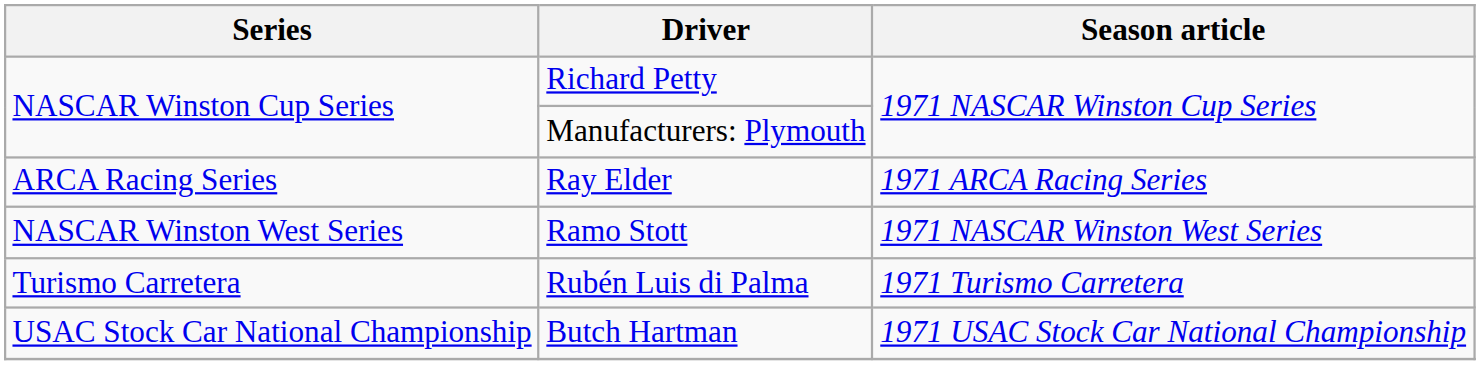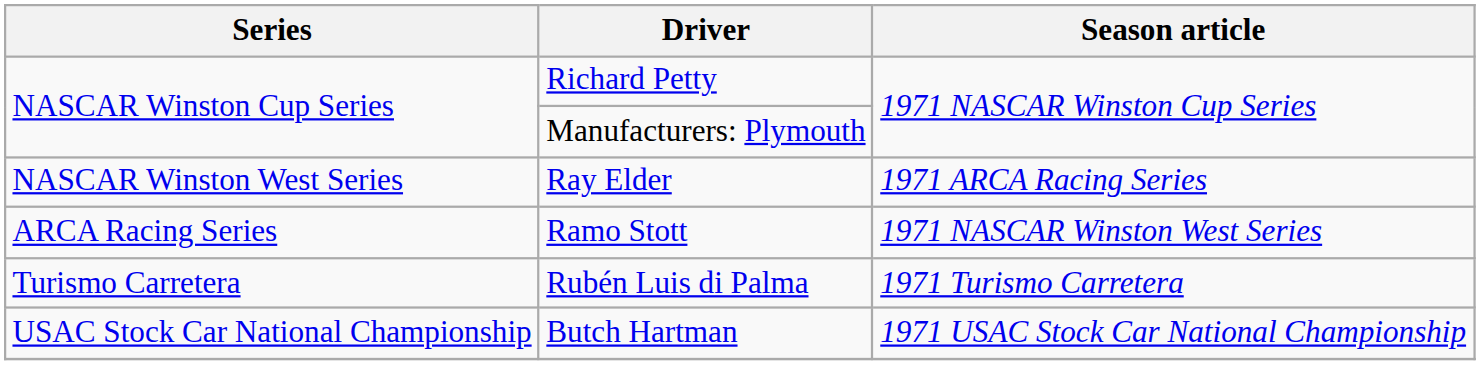Ray Elder | Series: ARCA Racing Series -> NASCAR Winston West Series
Ramo Stott | Series: NASCAR Winston West Series -> ARCA Racing Series
